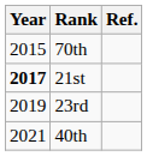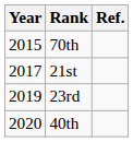21st | Year: bold -> normal
40th | Year: 2021 -> 2020
